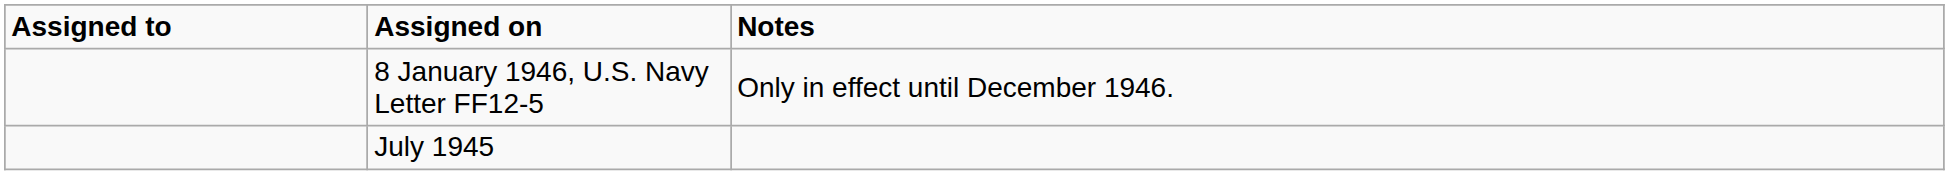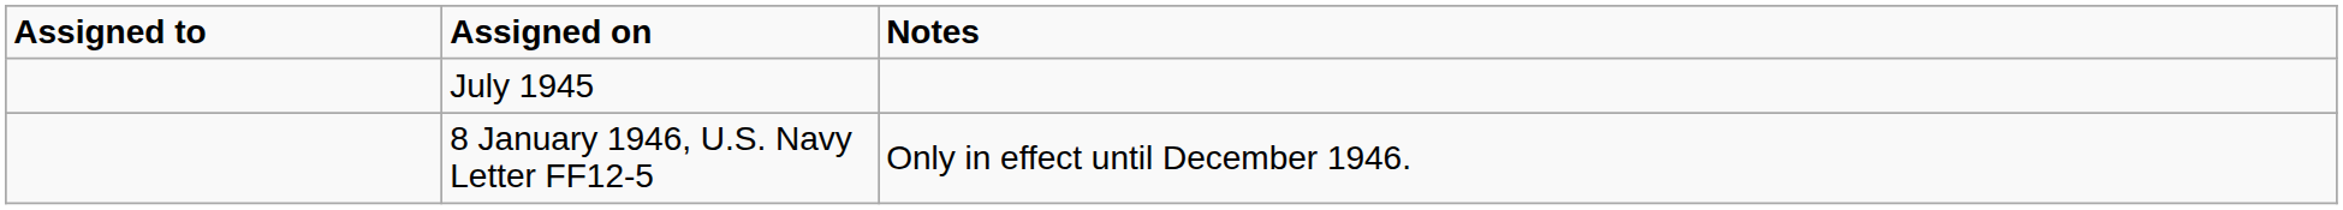rows swapped: July 1945 <-> 8 January 1946, U.S. Navy Letter FF12-5
